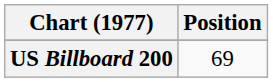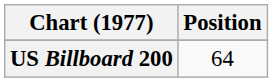US Billboard 200 | Position: 69 -> 64
